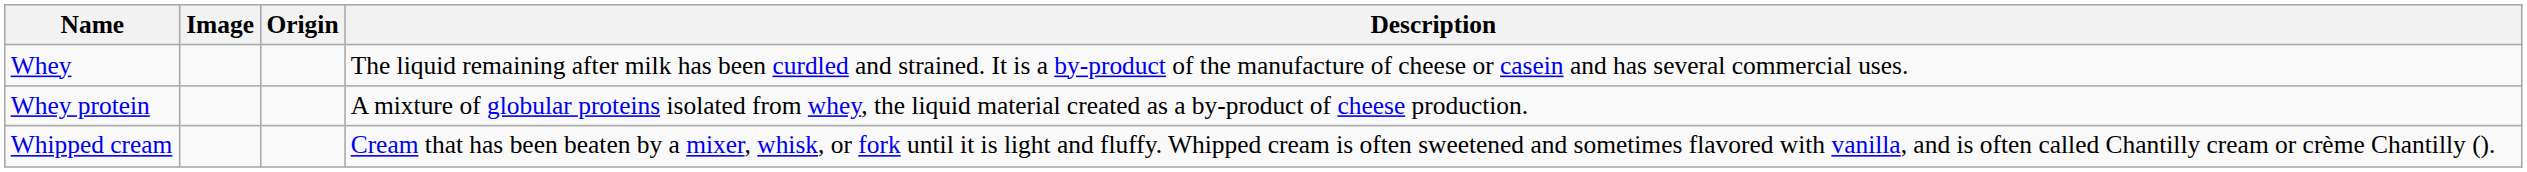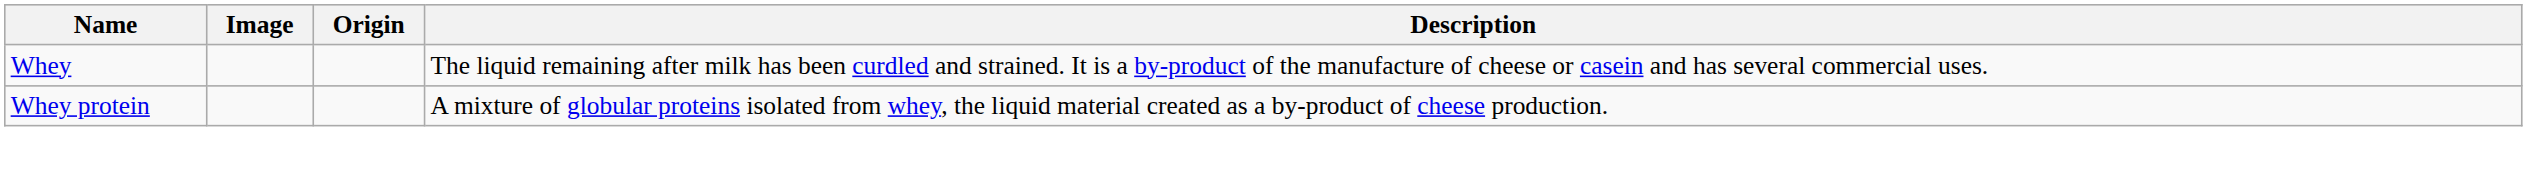- row: Whipped cream | Cream that has been beaten by a mixer, whisk, or fork until it is light and fluffy. Whipped cream is often sweetened and sometimes flavored with vanilla, and is often called Chantilly cream or crème Chantilly ().
